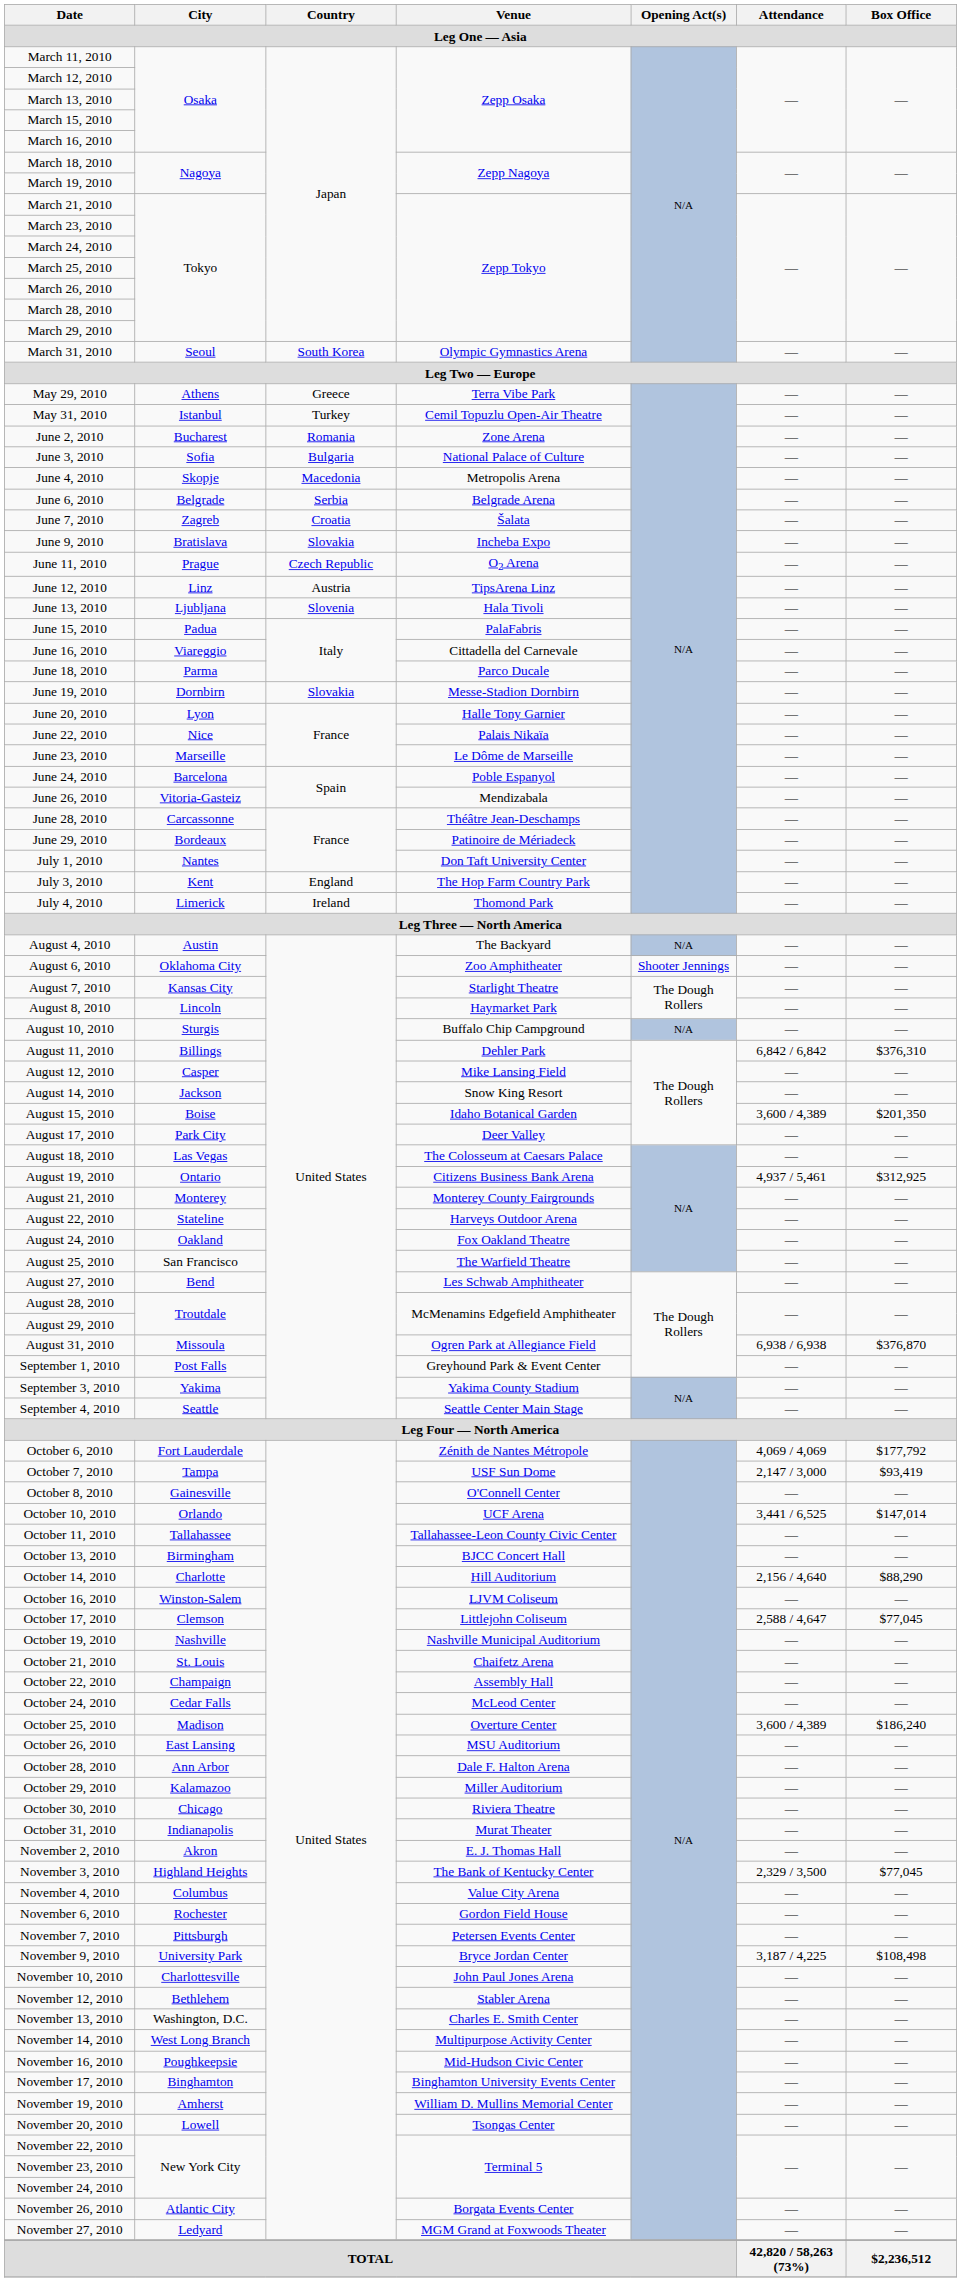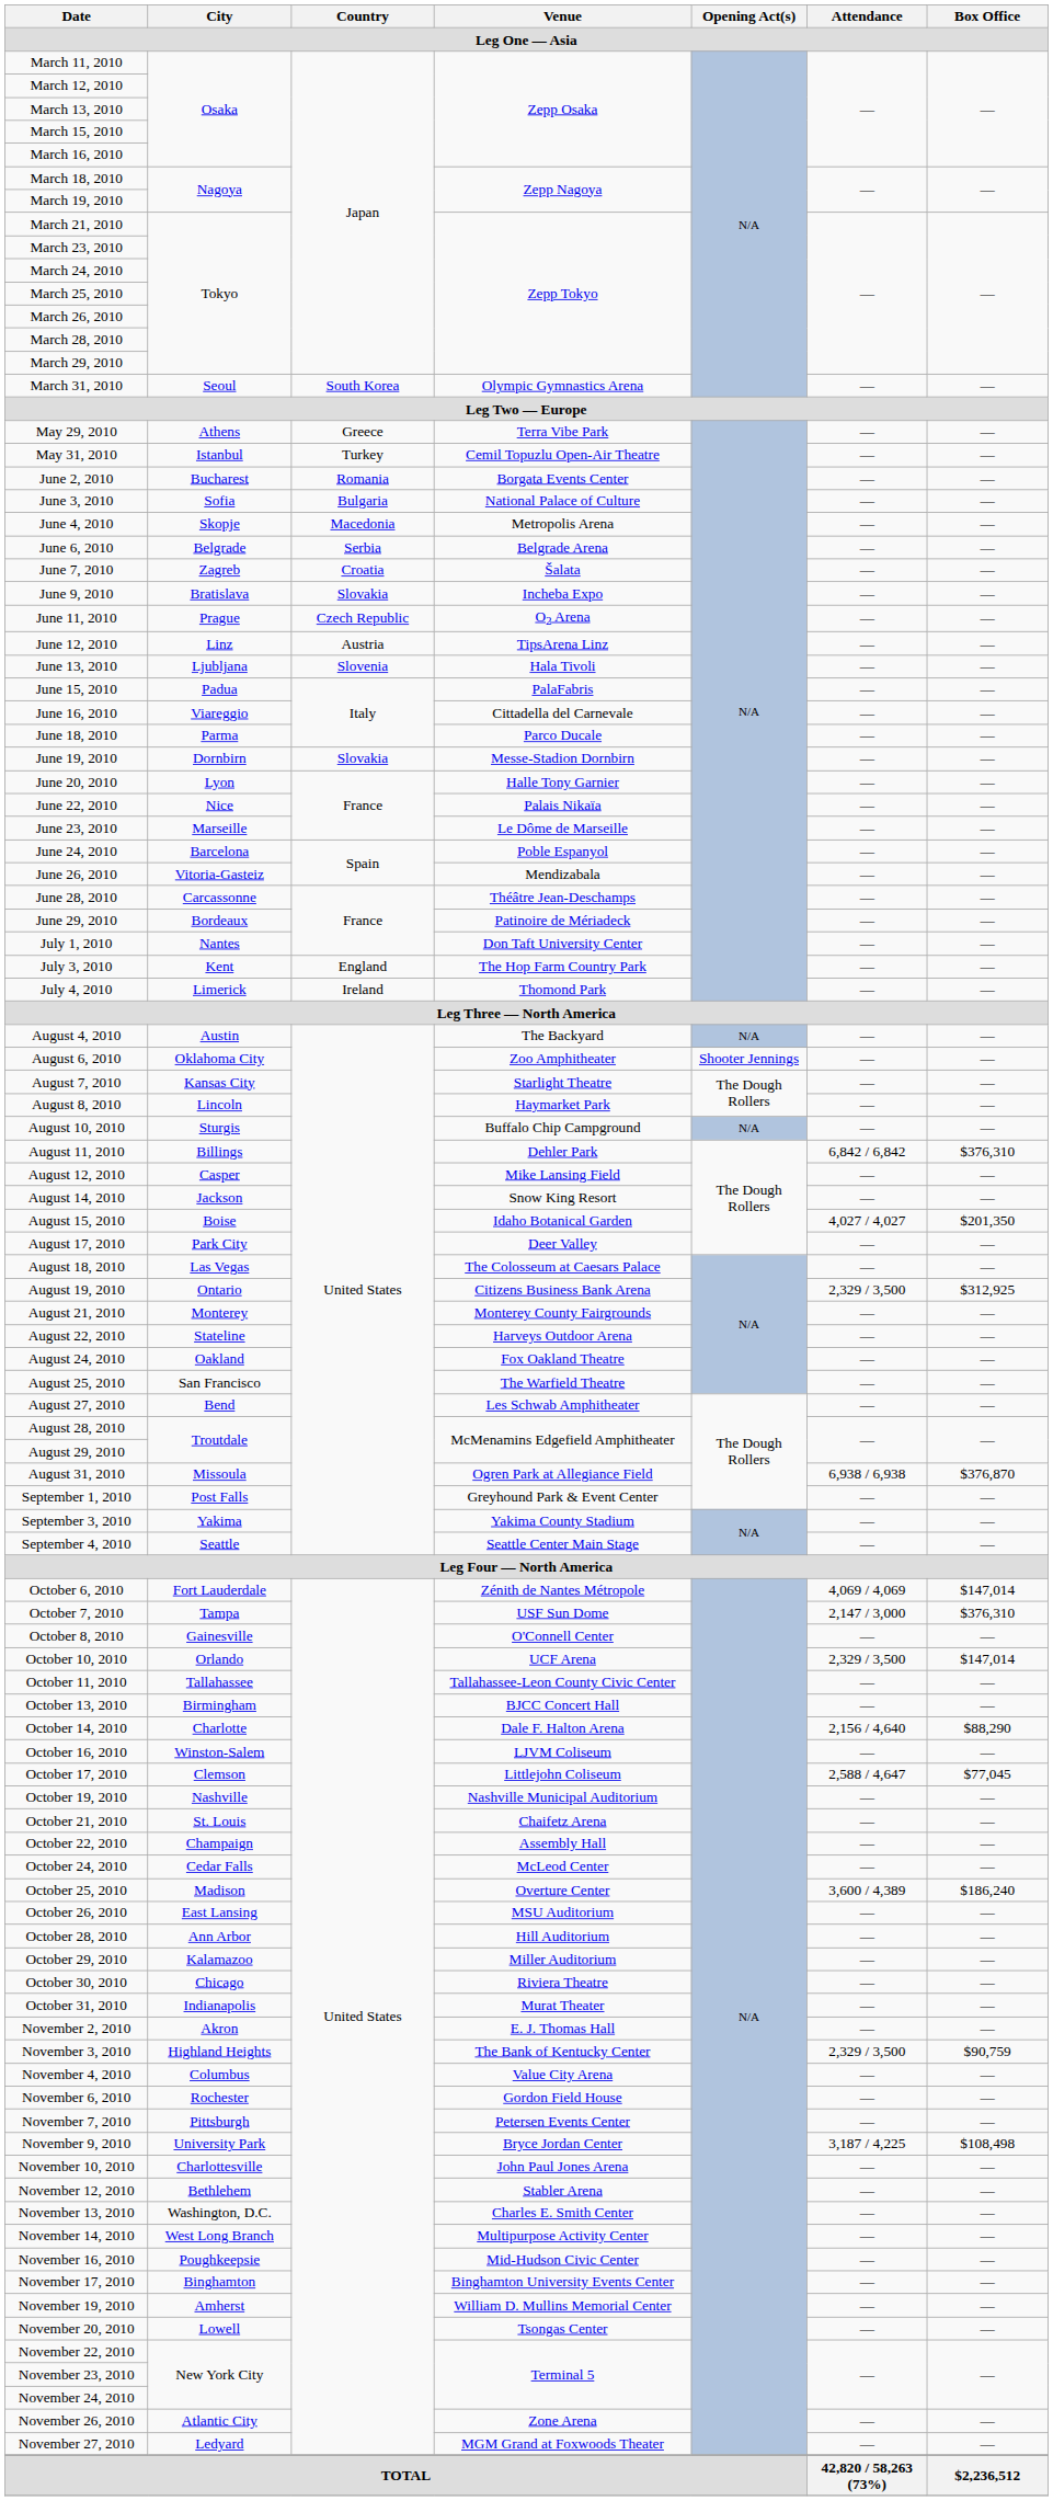June 2, 2010 | Venue: Zone Arena -> Borgata Events Center
August 15, 2010 | Attendance: 3,600 / 4,389 -> 4,027 / 4,027
August 19, 2010 | Attendance: 4,937 / 5,461 -> 2,329 / 3,500
October 6, 2010 | Box Office: $177,792 -> $147,014
October 7, 2010 | Box Office: $93,419 -> $376,310
October 10, 2010 | Attendance: 3,441 / 6,525 -> 2,329 / 3,500
October 14, 2010 | Venue: Hill Auditorium -> Dale F. Halton Arena
October 28, 2010 | Venue: Dale F. Halton Arena -> Hill Auditorium
November 3, 2010 | Box Office: $77,045 -> $90,759
November 26, 2010 | Venue: Borgata Events Center -> Zone Arena
